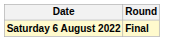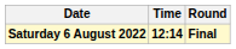+ column: Time | 12:14
